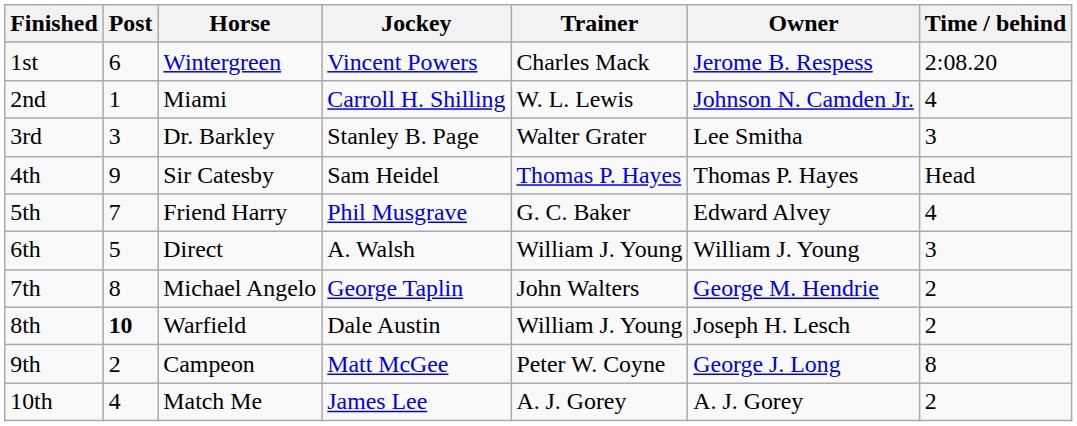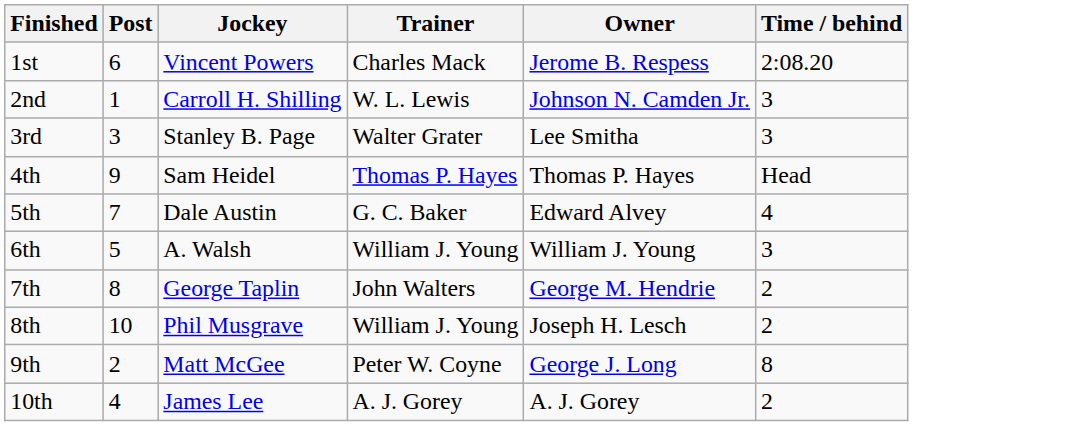- column: Horse | Wintergreen | Miami | Dr. Barkley | Sir Catesby | Friend Harry | Direct | Michael Angelo | Warfield | Campeon | Match Me
2nd | Time / behind: 4 -> 3
5th | Jockey: Phil Musgrave -> Dale Austin
8th | Post: bold -> normal
8th | Jockey: Dale Austin -> Phil Musgrave
